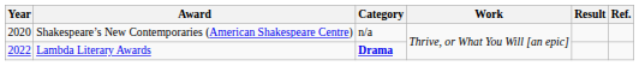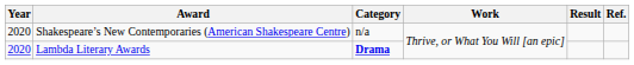Lambda Literary Awards | Year: 2022 -> 2020
